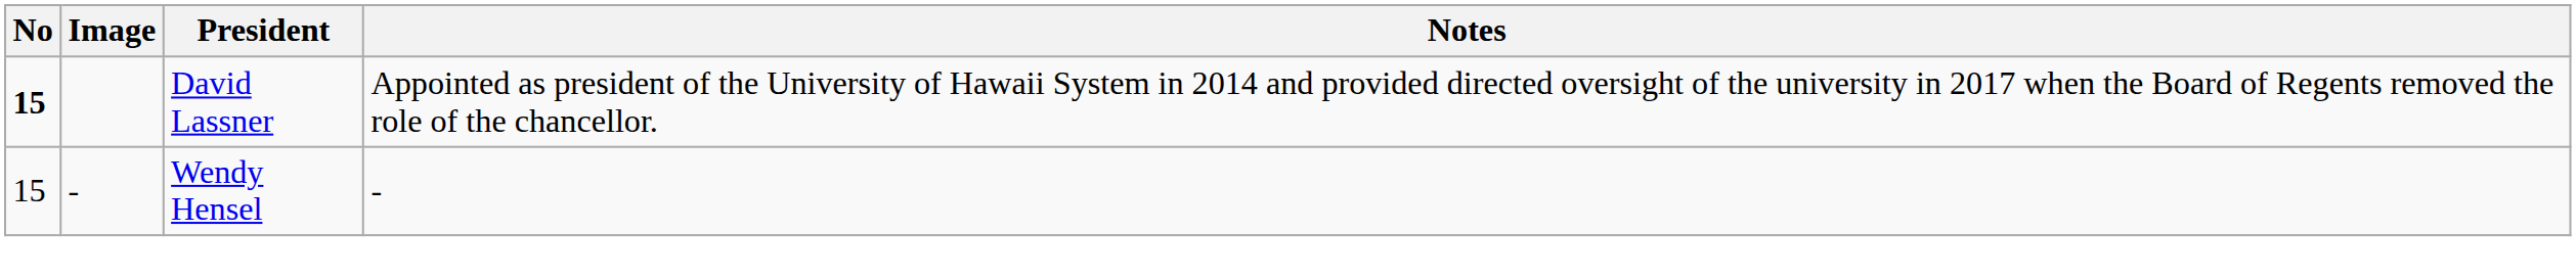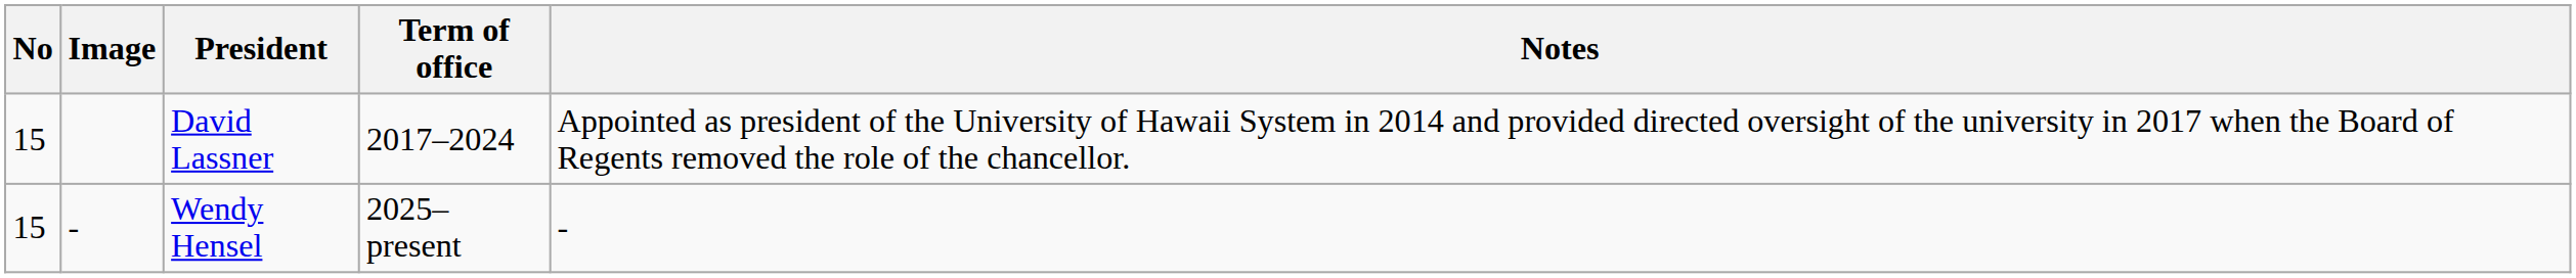+ column: Term of office | 2017–2024 | 2025–present
David Lassner | No: bold -> normal
